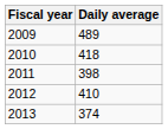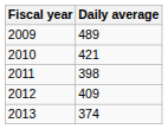2010 | Daily average: 418 -> 421
2012 | Daily average: 410 -> 409
